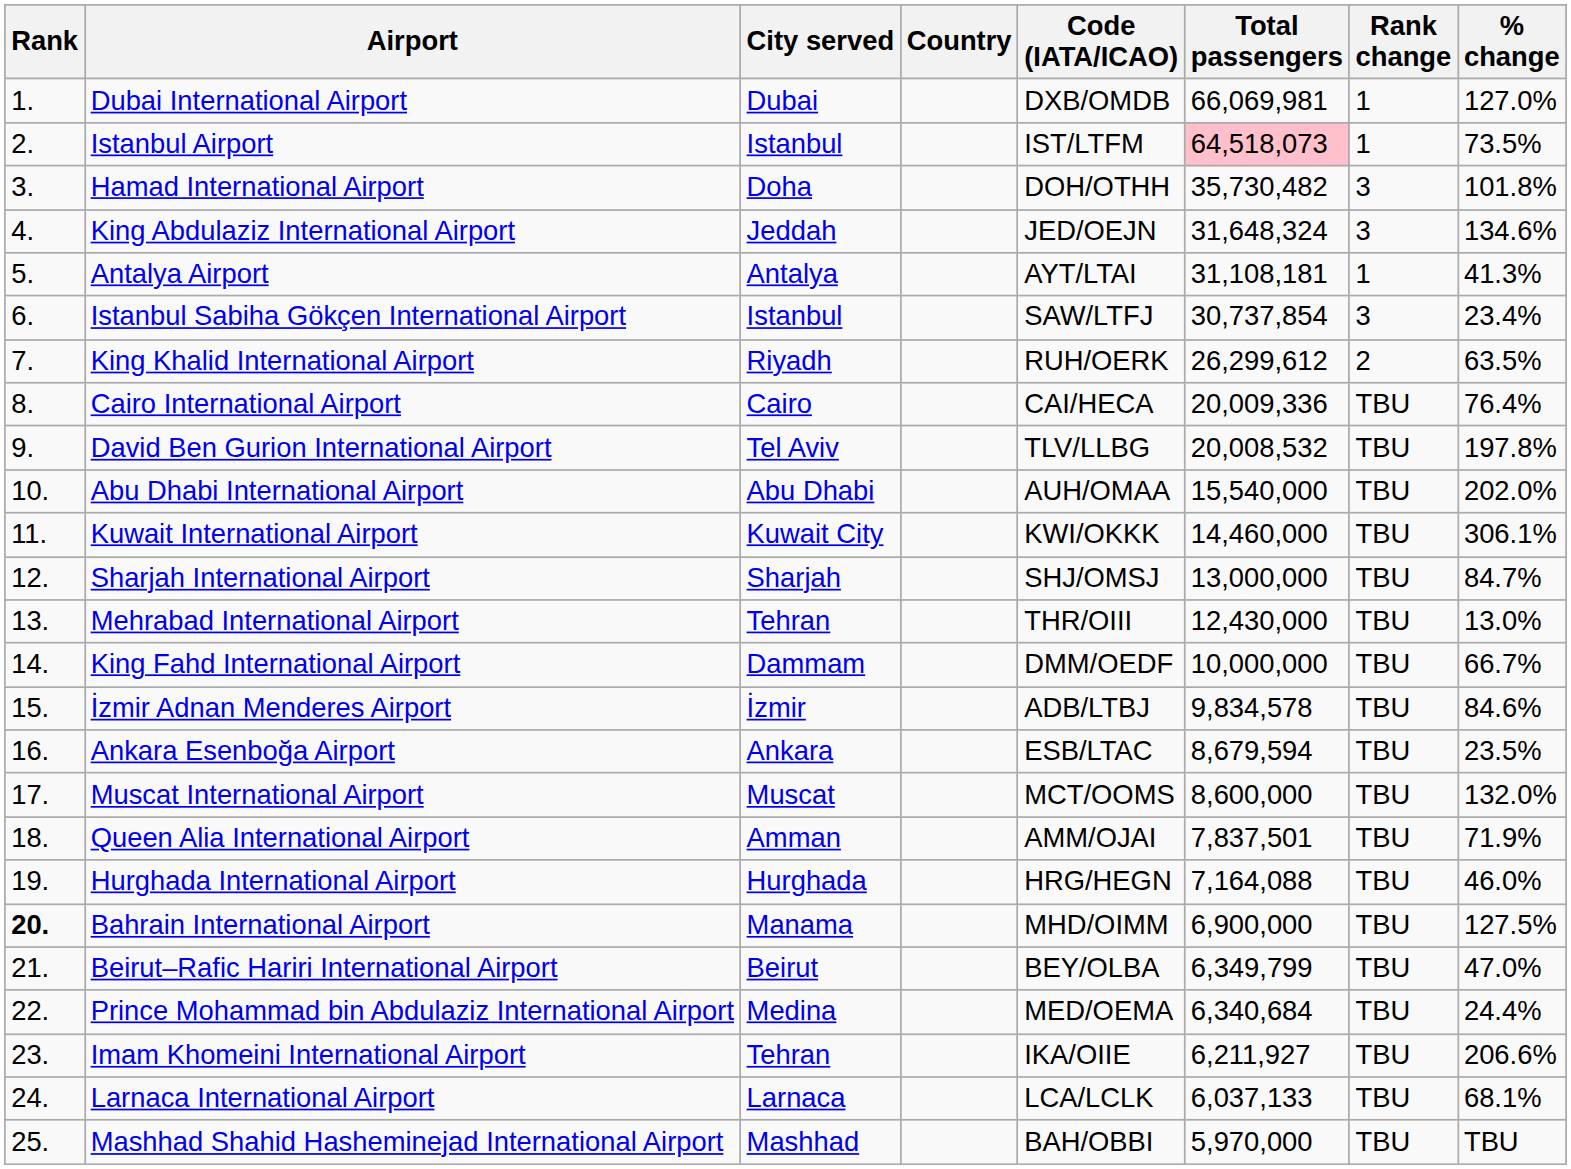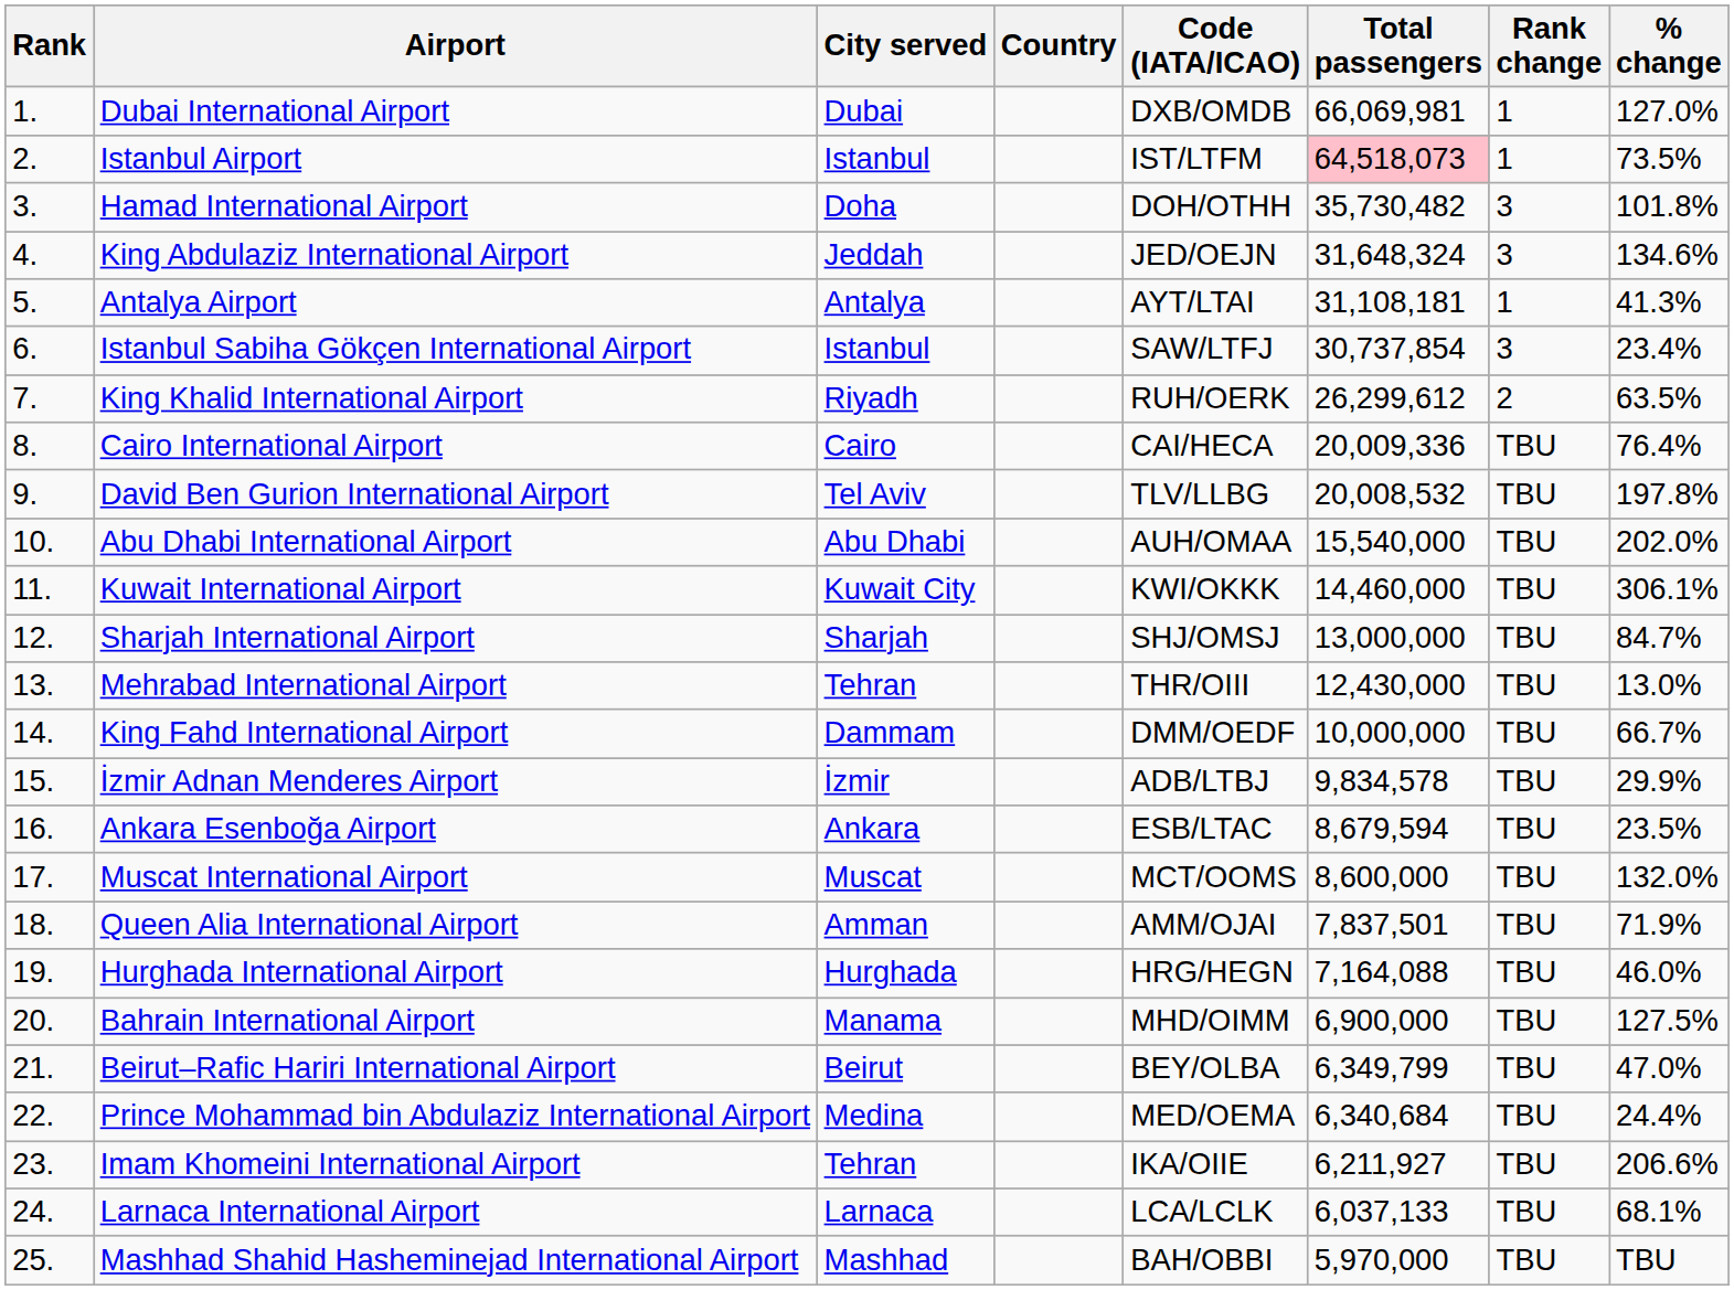İzmir Adnan Menderes Airport | % change: 84.6% -> 29.9%
Bahrain International Airport | Rank: bold -> normal
